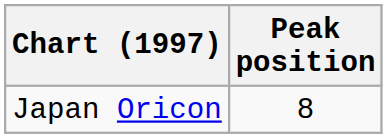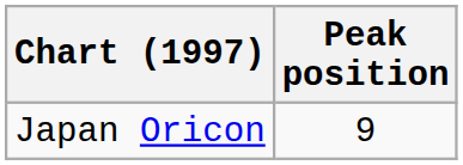Japan Oricon | Peak position: 8 -> 9
